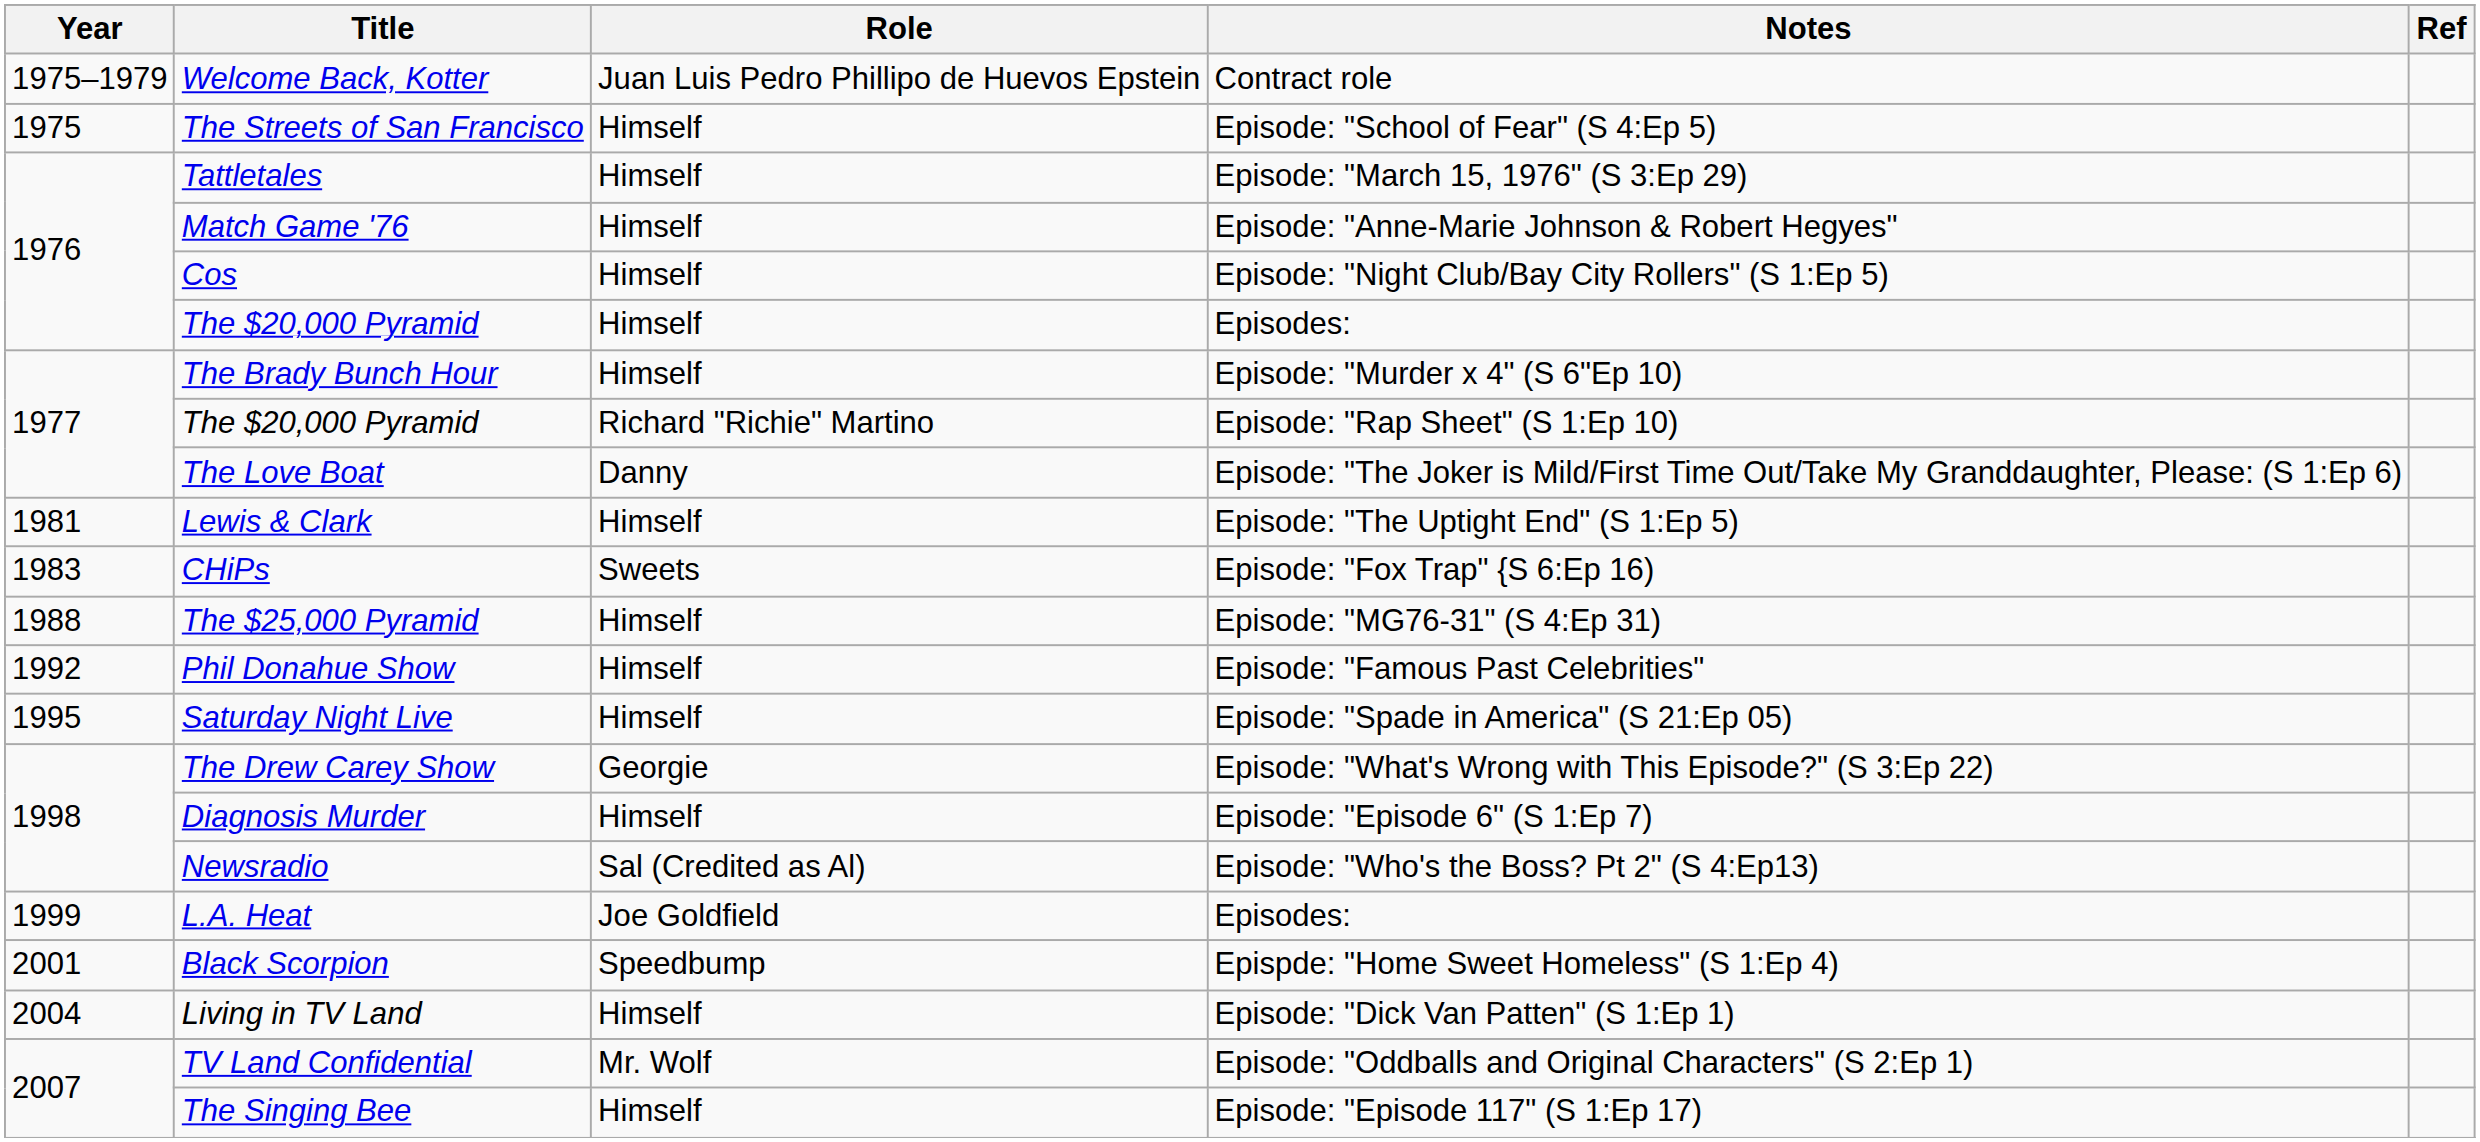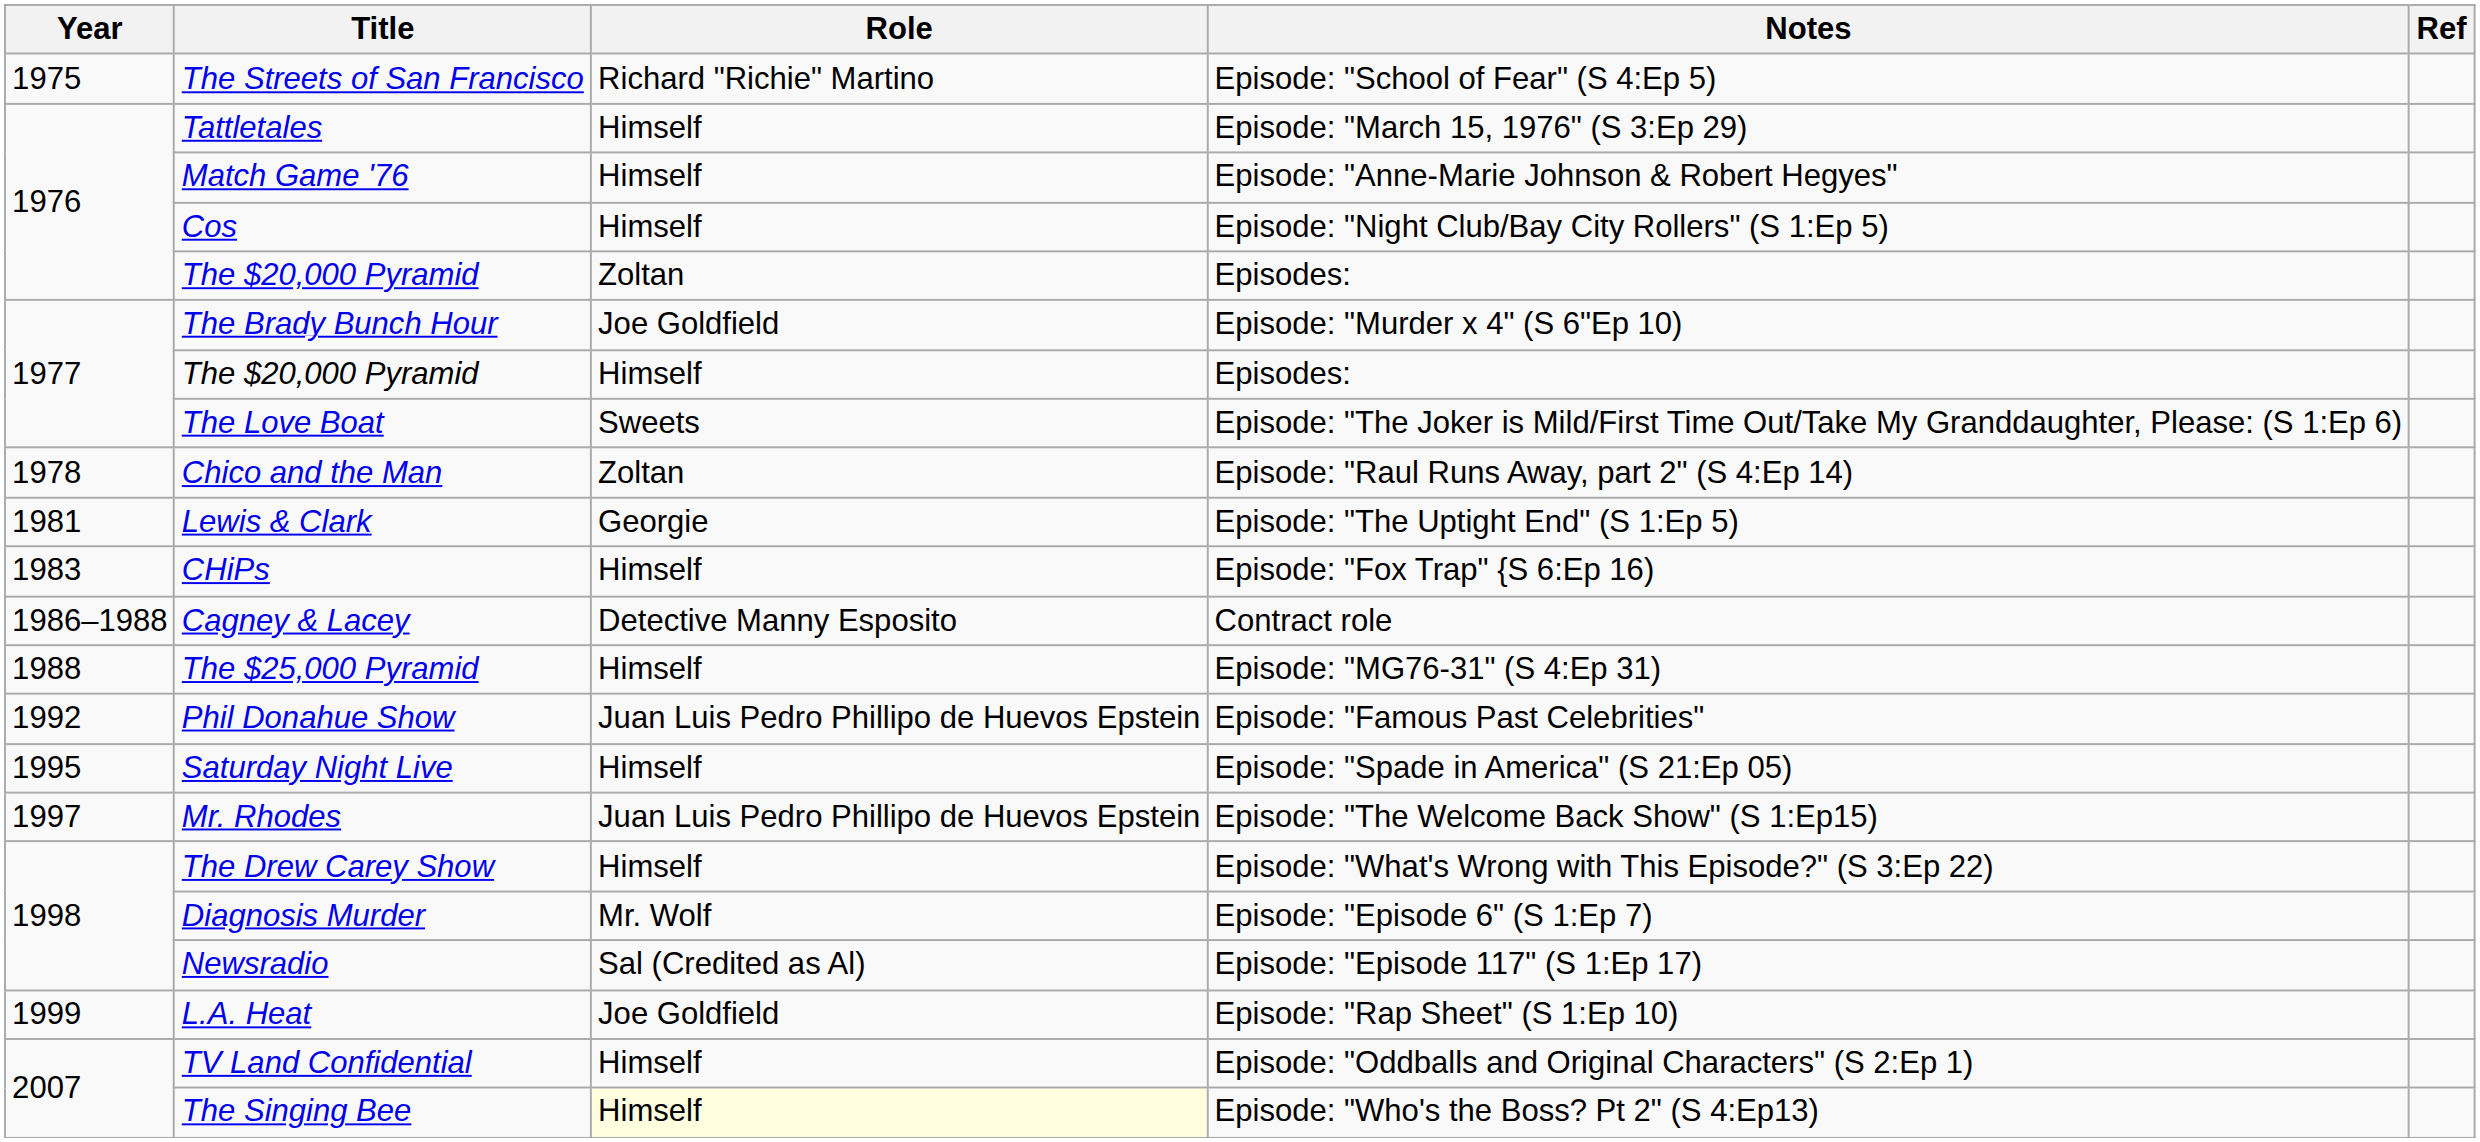- row: 1975–1979 | Welcome Back, Kotter | Juan Luis Pedro Phillipo de Huevos Epstein | Contract role
The Streets of San Francisco | Role: Himself -> Richard "Richie" Martino
1976 / The $20,000 Pyramid | Role: Himself -> Zoltan
The Brady Bunch Hour | Role: Himself -> Joe Goldfield
1977 / The $20,000 Pyramid | Role: Richard "Richie" Martino -> Himself
1977 / The $20,000 Pyramid | Notes: Episode: "Rap Sheet" (S 1:Ep 10) -> Episodes:
The Love Boat | Role: Danny -> Sweets
+ row: 1978 | Chico and the Man | Zoltan | Episode: "Raul Runs Away, part 2" (S 4:Ep 14)
Lewis & Clark | Role: Himself -> Georgie
CHiPs | Role: Sweets -> Himself
+ row: 1986–1988 | Cagney & Lacey | Detective Manny Esposito | Contract role
Phil Donahue Show | Role: Himself -> Juan Luis Pedro Phillipo de Huevos Epstein
+ row: 1997 | Mr. Rhodes | Juan Luis Pedro Phillipo de Huevos Epstein | Episode: "The Welcome Back Show" (S 1:Ep15)
The Drew Carey Show | Role: Georgie -> Himself
Diagnosis Murder | Role: Himself -> Mr. Wolf
Newsradio | Notes: Episode: "Who's the Boss? Pt 2" (S 4:Ep13) -> Episode: "Episode 117" (S 1:Ep 17)
L.A. Heat | Notes: Episodes: -> Episode: "Rap Sheet" (S 1:Ep 10)
- row: 2001 | Black Scorpion | Speedbump | Epispde: "Home Sweet Homeless" (S 1:Ep 4)
- row: 2004 | Living in TV Land | Himself | Episode: "Dick Van Patten" (S 1:Ep 1)
TV Land Confidential | Role: Mr. Wolf -> Himself
The Singing Bee | Role: no background -> lightyellow background
The Singing Bee | Notes: Episode: "Episode 117" (S 1:Ep 17) -> Episode: "Who's the Boss? Pt 2" (S 4:Ep13)
